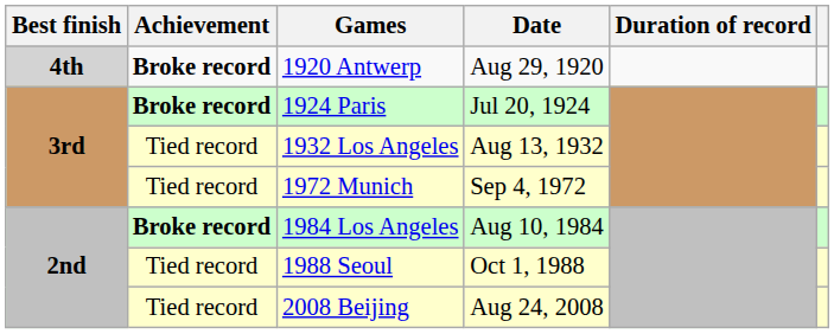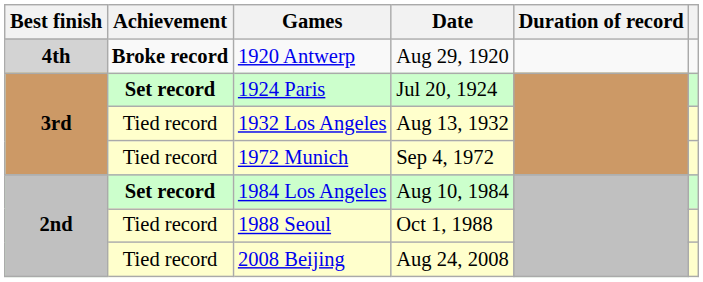1924 Paris | Achievement: Broke record -> Set record
1984 Los Angeles | Achievement: Broke record -> Set record
